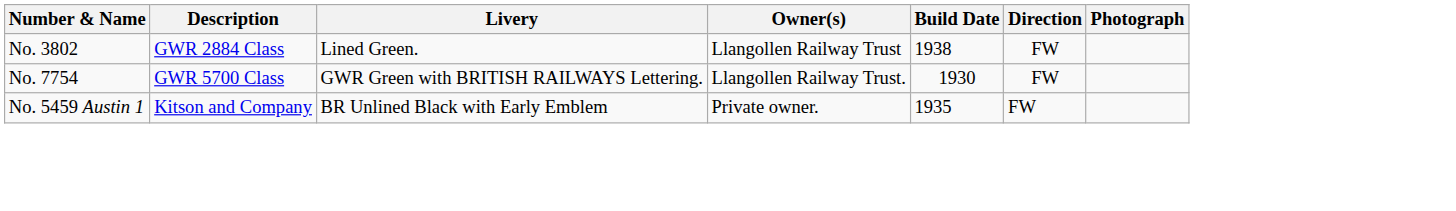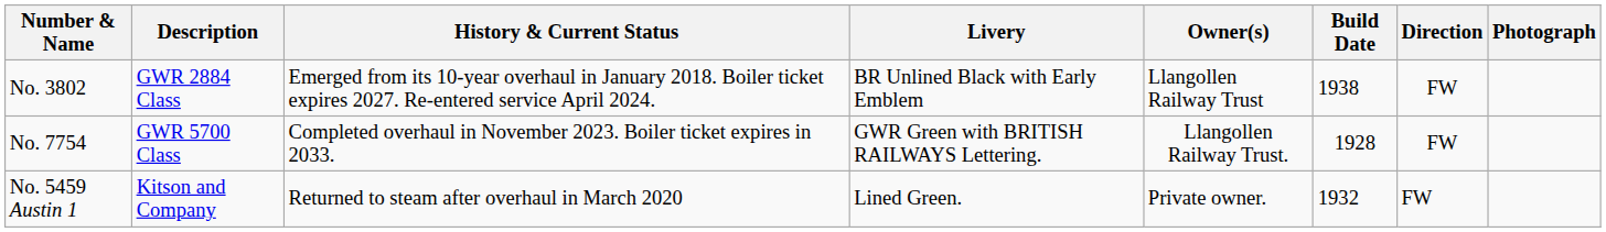+ column: History & Current Status | Emerged from its 10-year overhaul in January 2018. Boiler ticket expires 2027. Re-entered service April 2024. | Completed overhaul in November 2023. Boiler ticket expires in 2033. | Returned to steam after overhaul in March 2020
No. 3802 | Livery: Lined Green. -> BR Unlined Black with Early Emblem
No. 7754 | Build Date: 1930 -> 1928
No. 5459 Austin 1 | Livery: BR Unlined Black with Early Emblem -> Lined Green.
No. 5459 Austin 1 | Build Date: 1935 -> 1932
